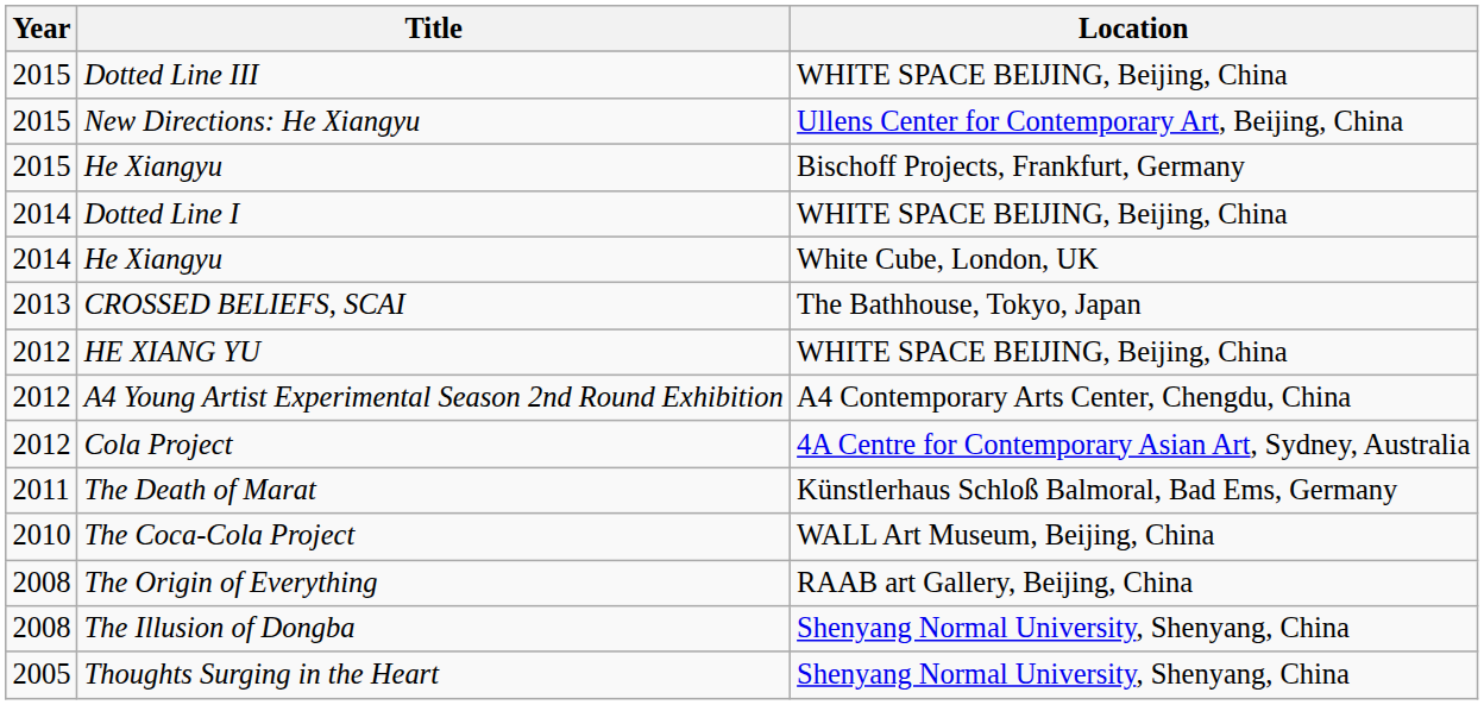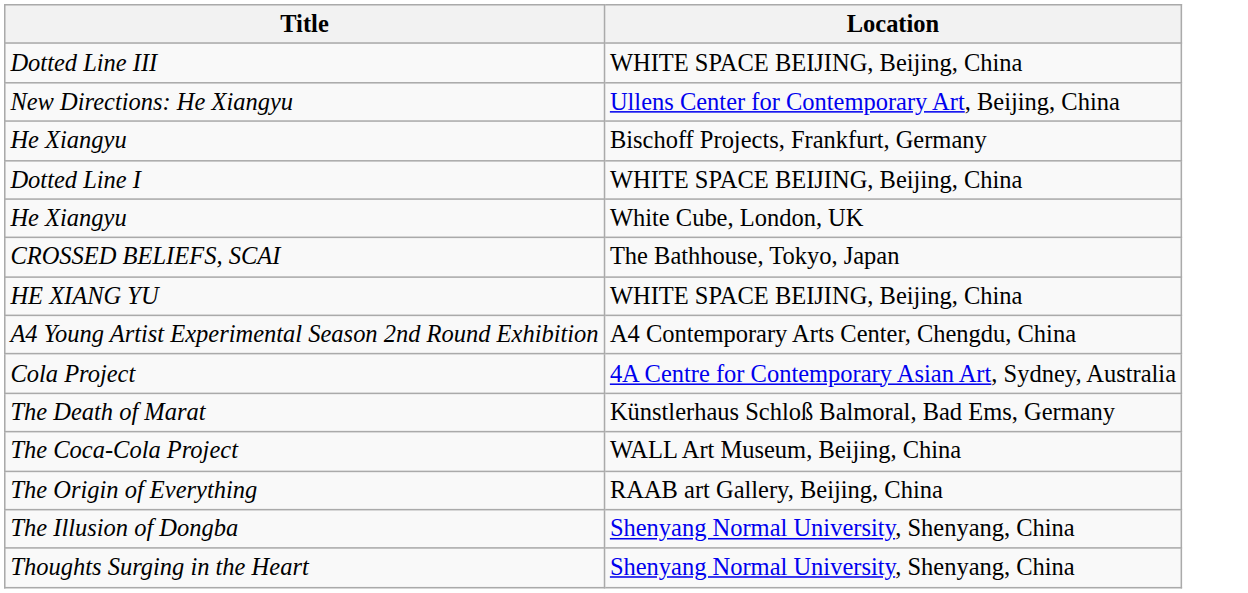- column: Year | 2015 | 2015 | 2015 | 2014 | 2014 | 2013 | 2012 | 2012 | 2012 | 2011 | 2010 | 2008 | 2008 | 2005
